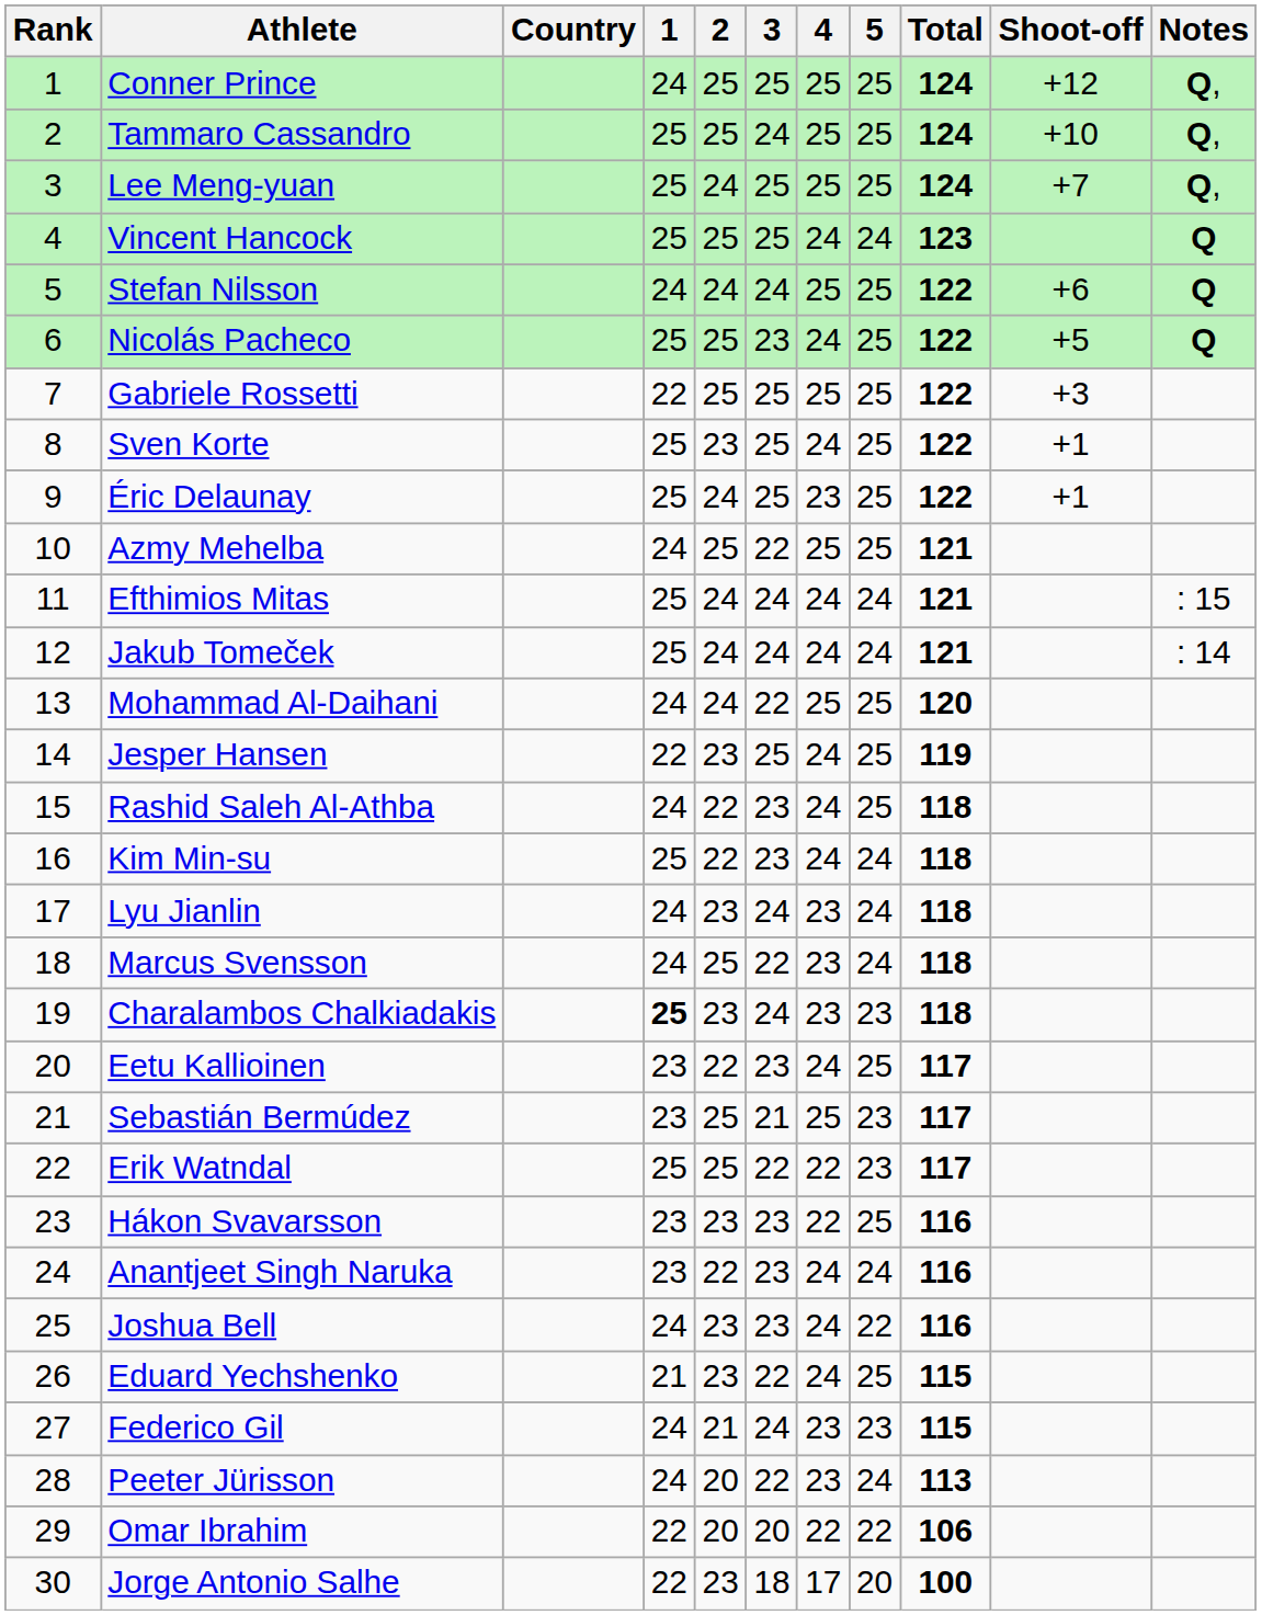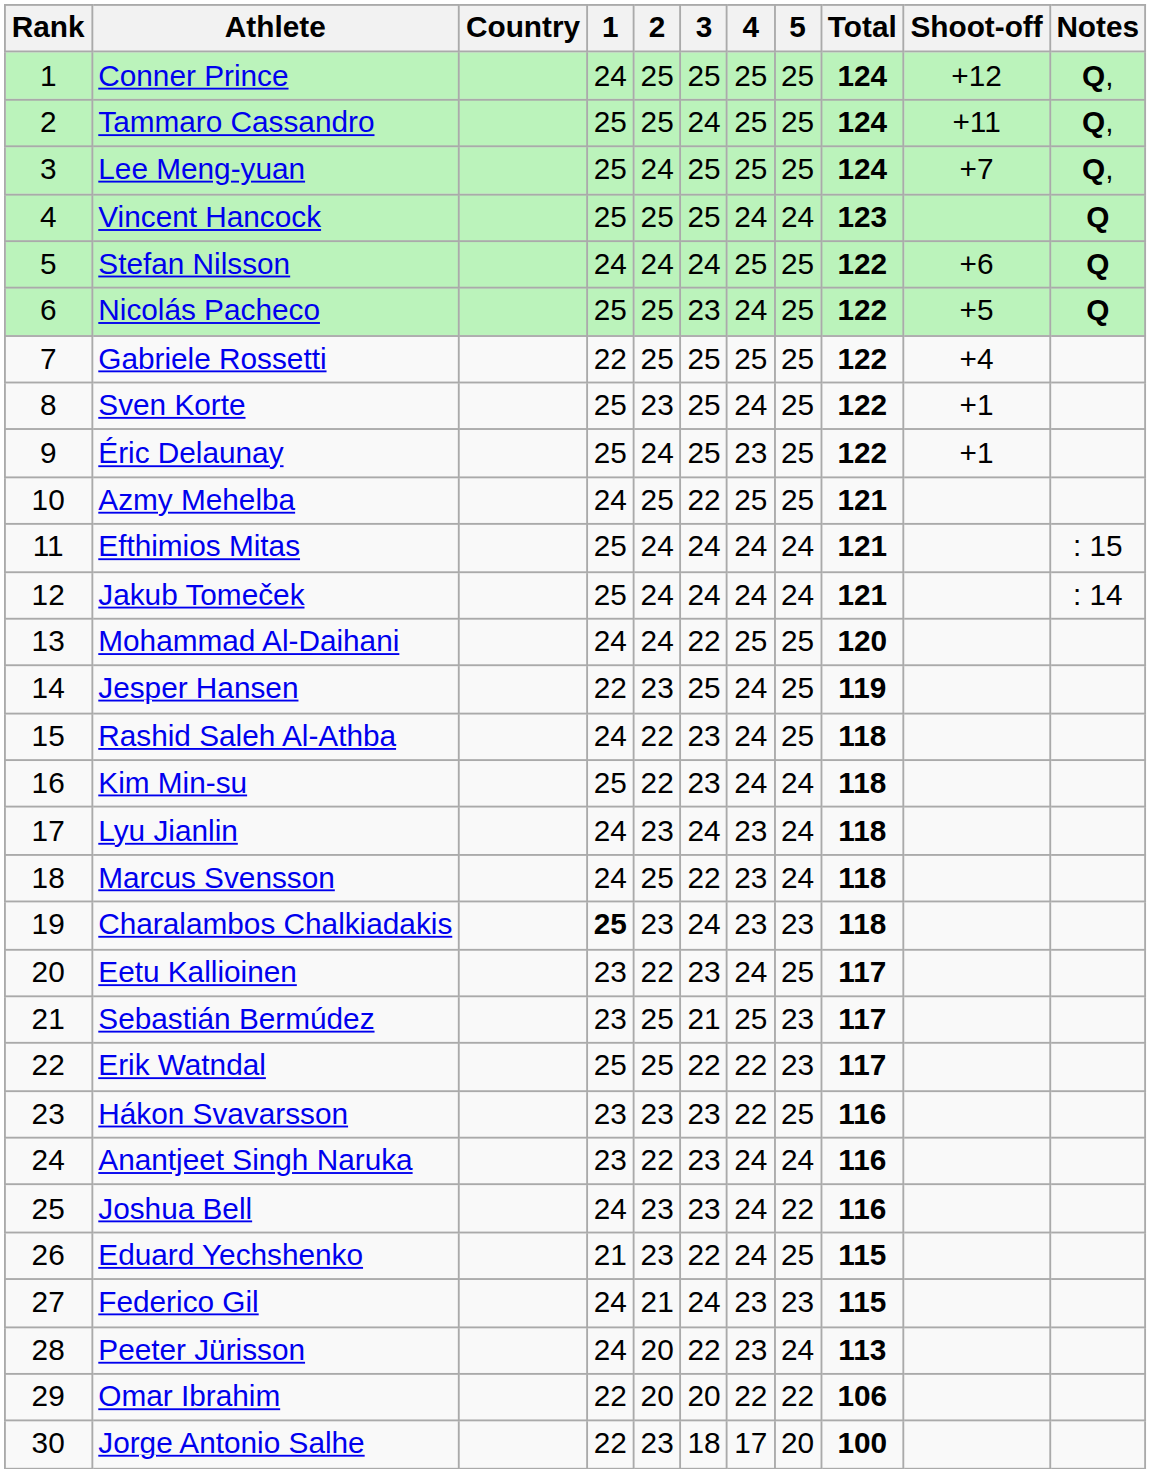Tammaro Cassandro | Shoot-off: +10 -> +11
Gabriele Rossetti | Shoot-off: +3 -> +4
